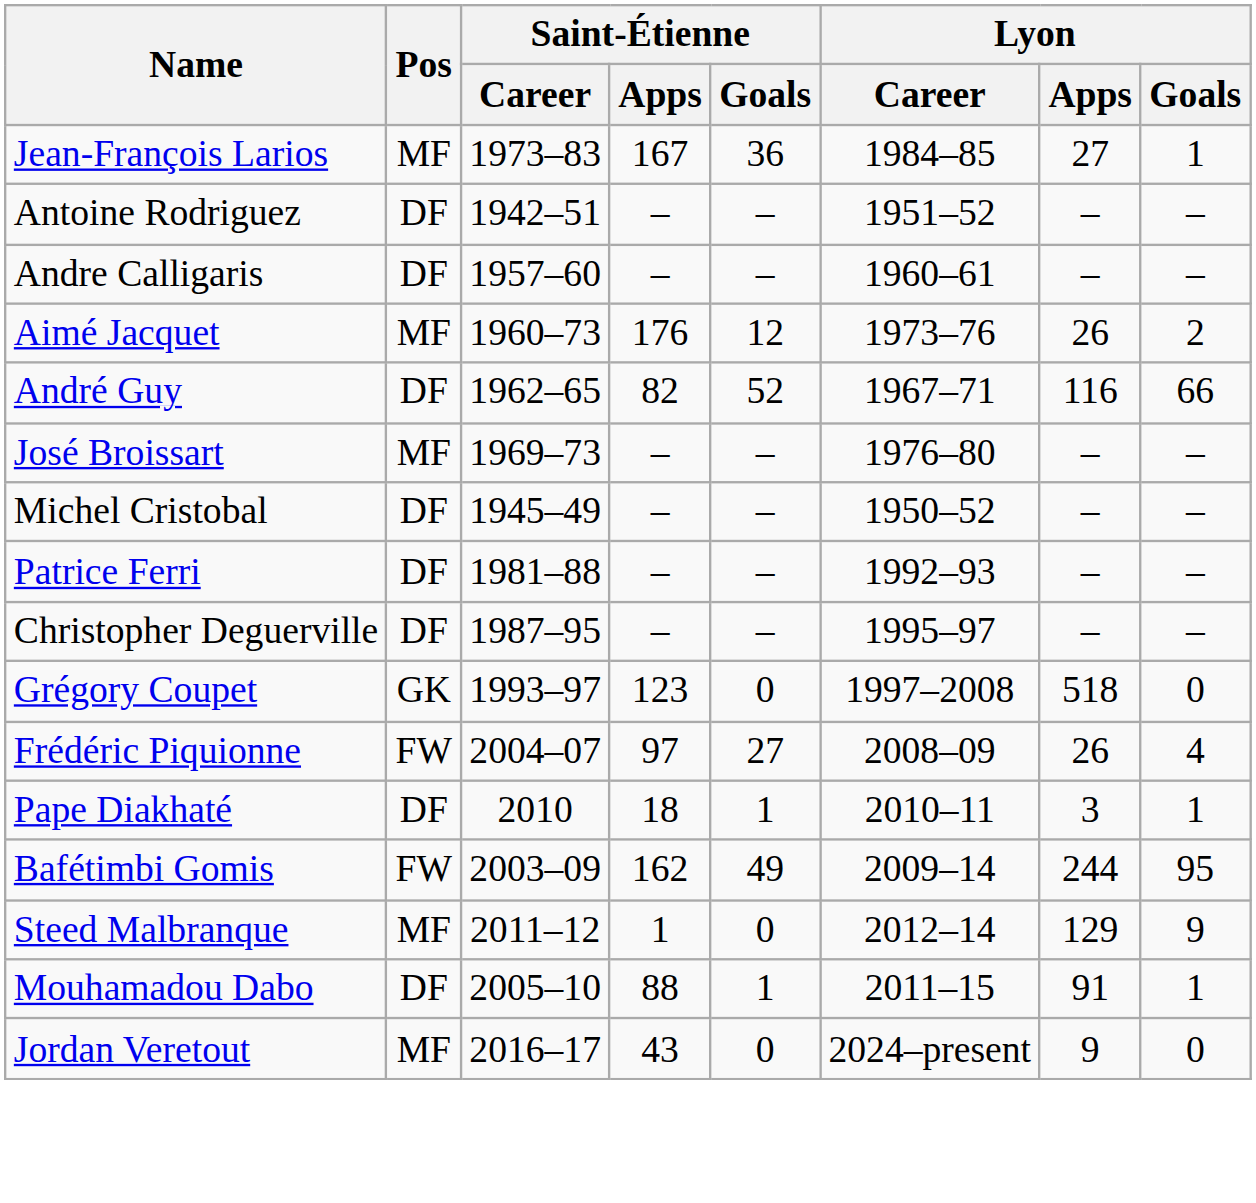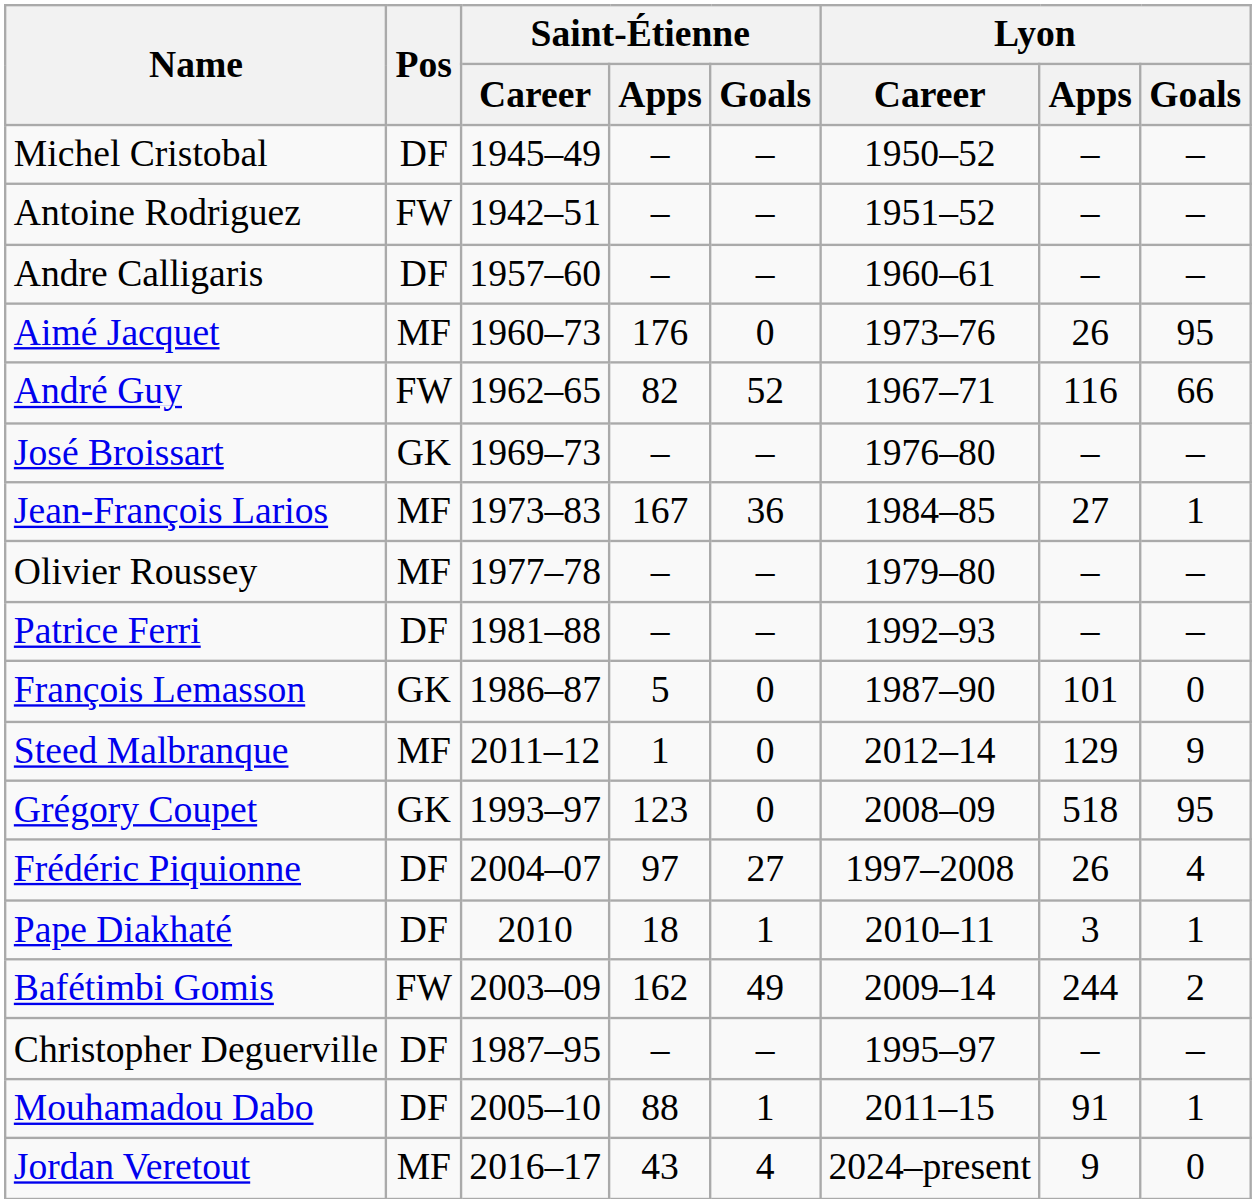rows swapped: Michel Cristobal <-> Jean-François Larios
Antoine Rodriguez | Pos: DF -> FW
Aimé Jacquet | Saint-Étienne / Goals: 12 -> 0
Aimé Jacquet | Lyon / Goals: 2 -> 95
André Guy | Pos: DF -> FW
José Broissart | Pos: MF -> GK
+ row: Olivier Roussey | MF | 1977–78 | – | – | 1979–80 | – | –
+ row: François Lemasson | GK | 1986–87 | 5 | 0 | 1987–90 | 101 | 0
rows swapped: Christopher Deguerville <-> Steed Malbranque
Grégory Coupet | Lyon / Career: 1997–2008 -> 2008–09
Grégory Coupet | Lyon / Goals: 0 -> 95
Frédéric Piquionne | Pos: FW -> DF
Frédéric Piquionne | Lyon / Career: 2008–09 -> 1997–2008
Bafétimbi Gomis | Lyon / Goals: 95 -> 2
Jordan Veretout | Saint-Étienne / Goals: 0 -> 4
